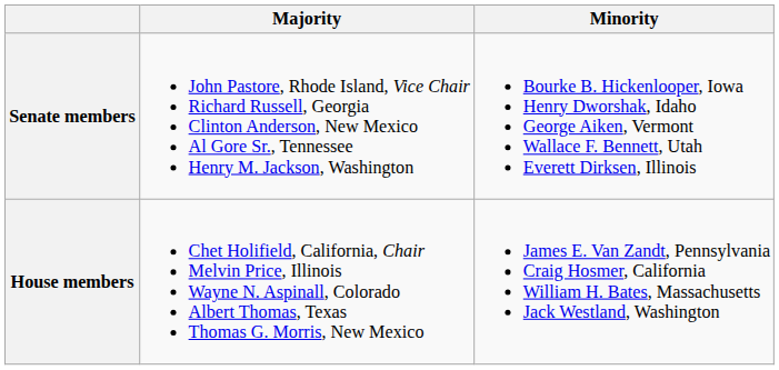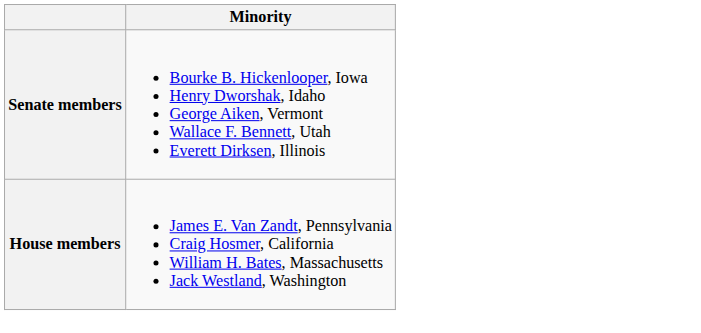- column: Majority | John Pastore, Rhode Island, Vice Chair Richard Russell, Georgia Clinton Anderson, New Mexico Al Gore Sr., Tennessee Henry M. Jackson, Washington | Chet Holifield, California, Chair Melvin Price, Illinois Wayne N. Aspinall, Colorado Albert Thomas, Texas Thomas G. Morris, New Mexico
